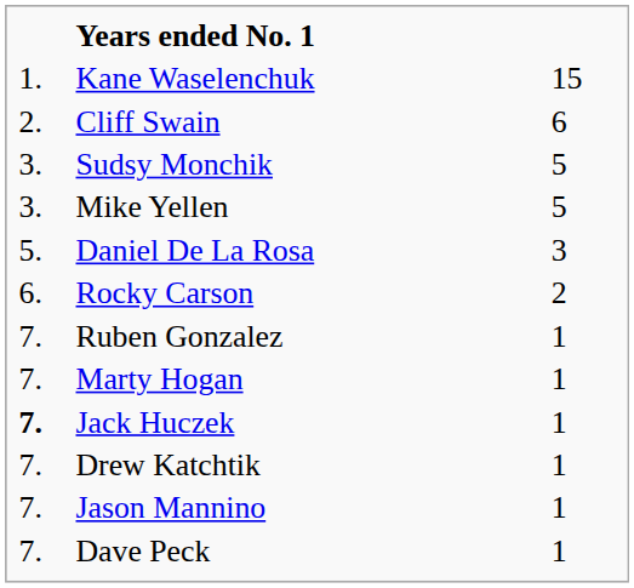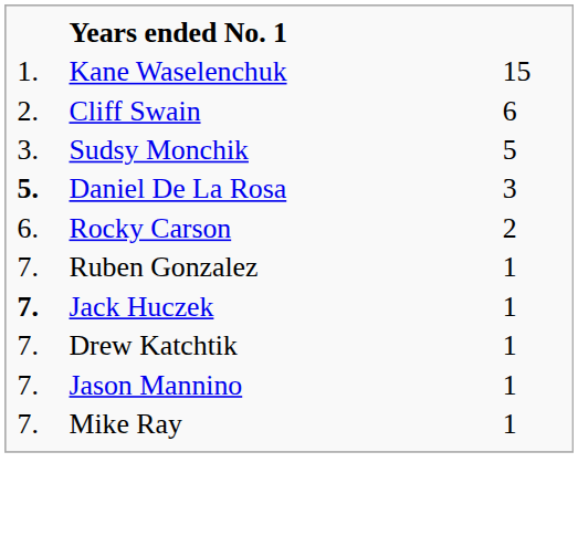- row: 3. | Mike Yellen | 5
Daniel De La Rosa | column 1: normal -> bold
- row: 7. | Marty Hogan | 1
- row: 7. | Dave Peck | 1
+ row: 7. | Mike Ray | 1
